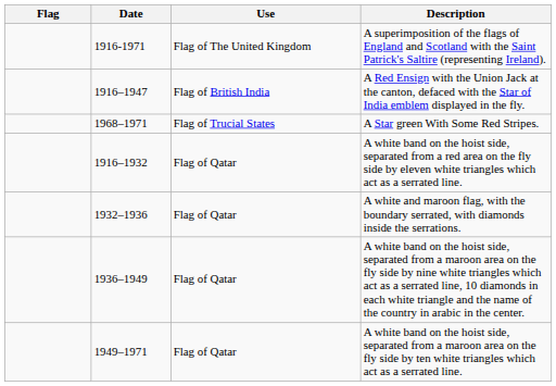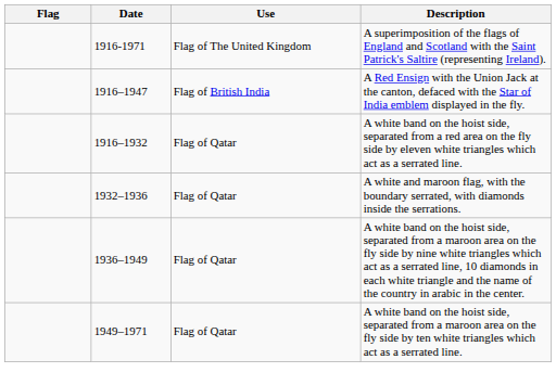- row: 1968–1971 | Flag of Trucial States | A Star green With Some Red Stripes.
